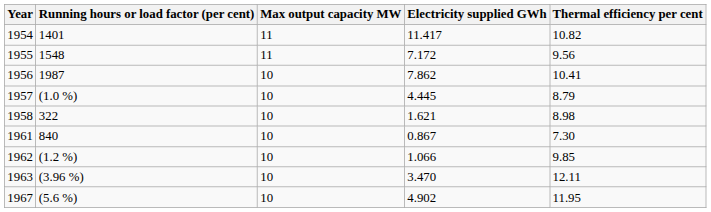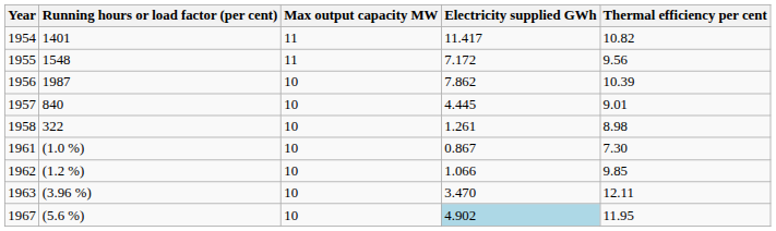1956 | Thermal efficiency per cent: 10.41 -> 10.39
1957 | Running hours or load factor (per cent): (1.0 %) -> 840
1957 | Thermal efficiency per cent: 8.79 -> 9.01
1958 | Electricity supplied GWh: 1.621 -> 1.261
1961 | Running hours or load factor (per cent): 840 -> (1.0 %)
1967 | Electricity supplied GWh: no background -> lightblue background
